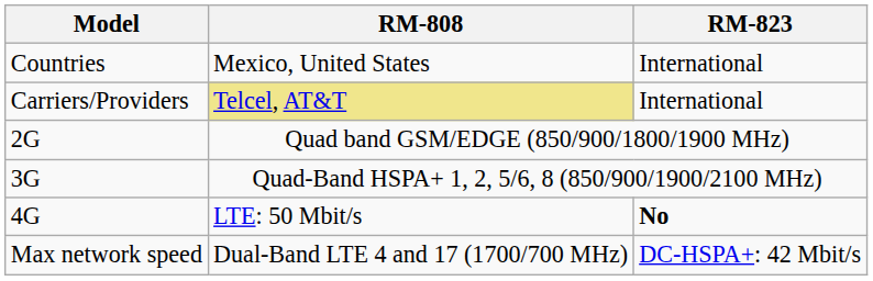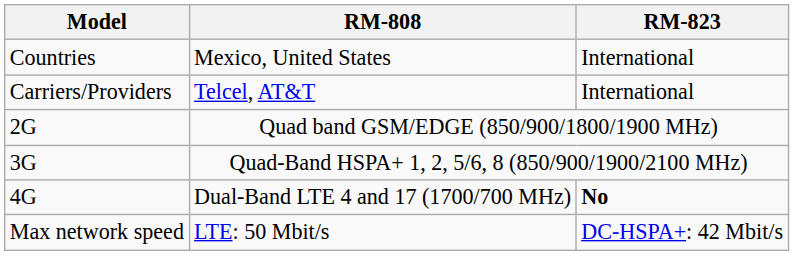Carriers/Providers | RM-808: khaki background -> no background
4G | RM-808: LTE: 50 Mbit/s -> Dual-Band LTE 4 and 17 (1700/700 MHz)
Max network speed | RM-808: Dual-Band LTE 4 and 17 (1700/700 MHz) -> LTE: 50 Mbit/s
